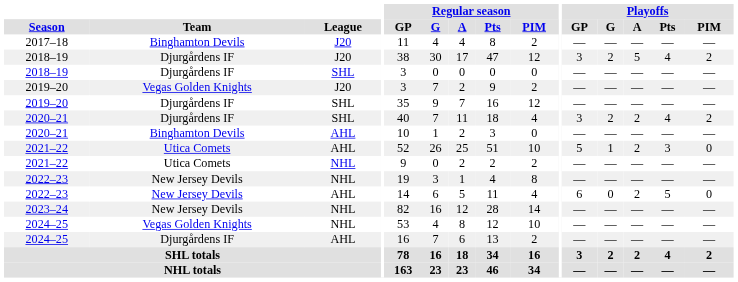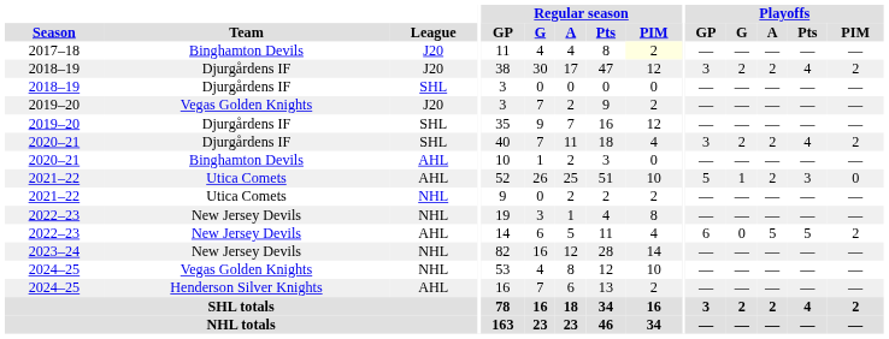2017–18 | Regular season / PIM: no background -> lightyellow background
2018–19 / J20 | Playoffs / A: 5 -> 2
2022–23 / AHL | Playoffs / A: 2 -> 5
2022–23 / AHL | Playoffs / PIM: 0 -> 2
2024–25 / AHL | Team: Djurgårdens IF -> Henderson Silver Knights
